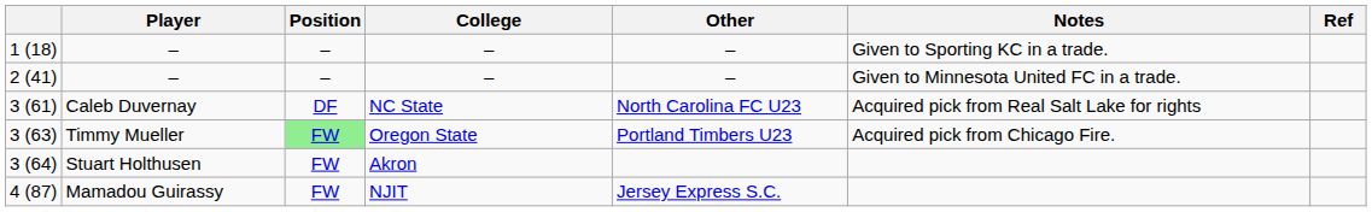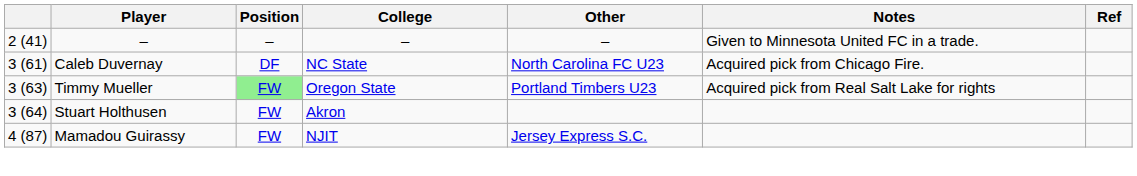- row: 1 (18) | – | – | – | – | Given to Sporting KC in a trade.
3 (61) | Notes: Acquired pick from Real Salt Lake for rights -> Acquired pick from Chicago Fire.
3 (63) | Notes: Acquired pick from Chicago Fire. -> Acquired pick from Real Salt Lake for rights
